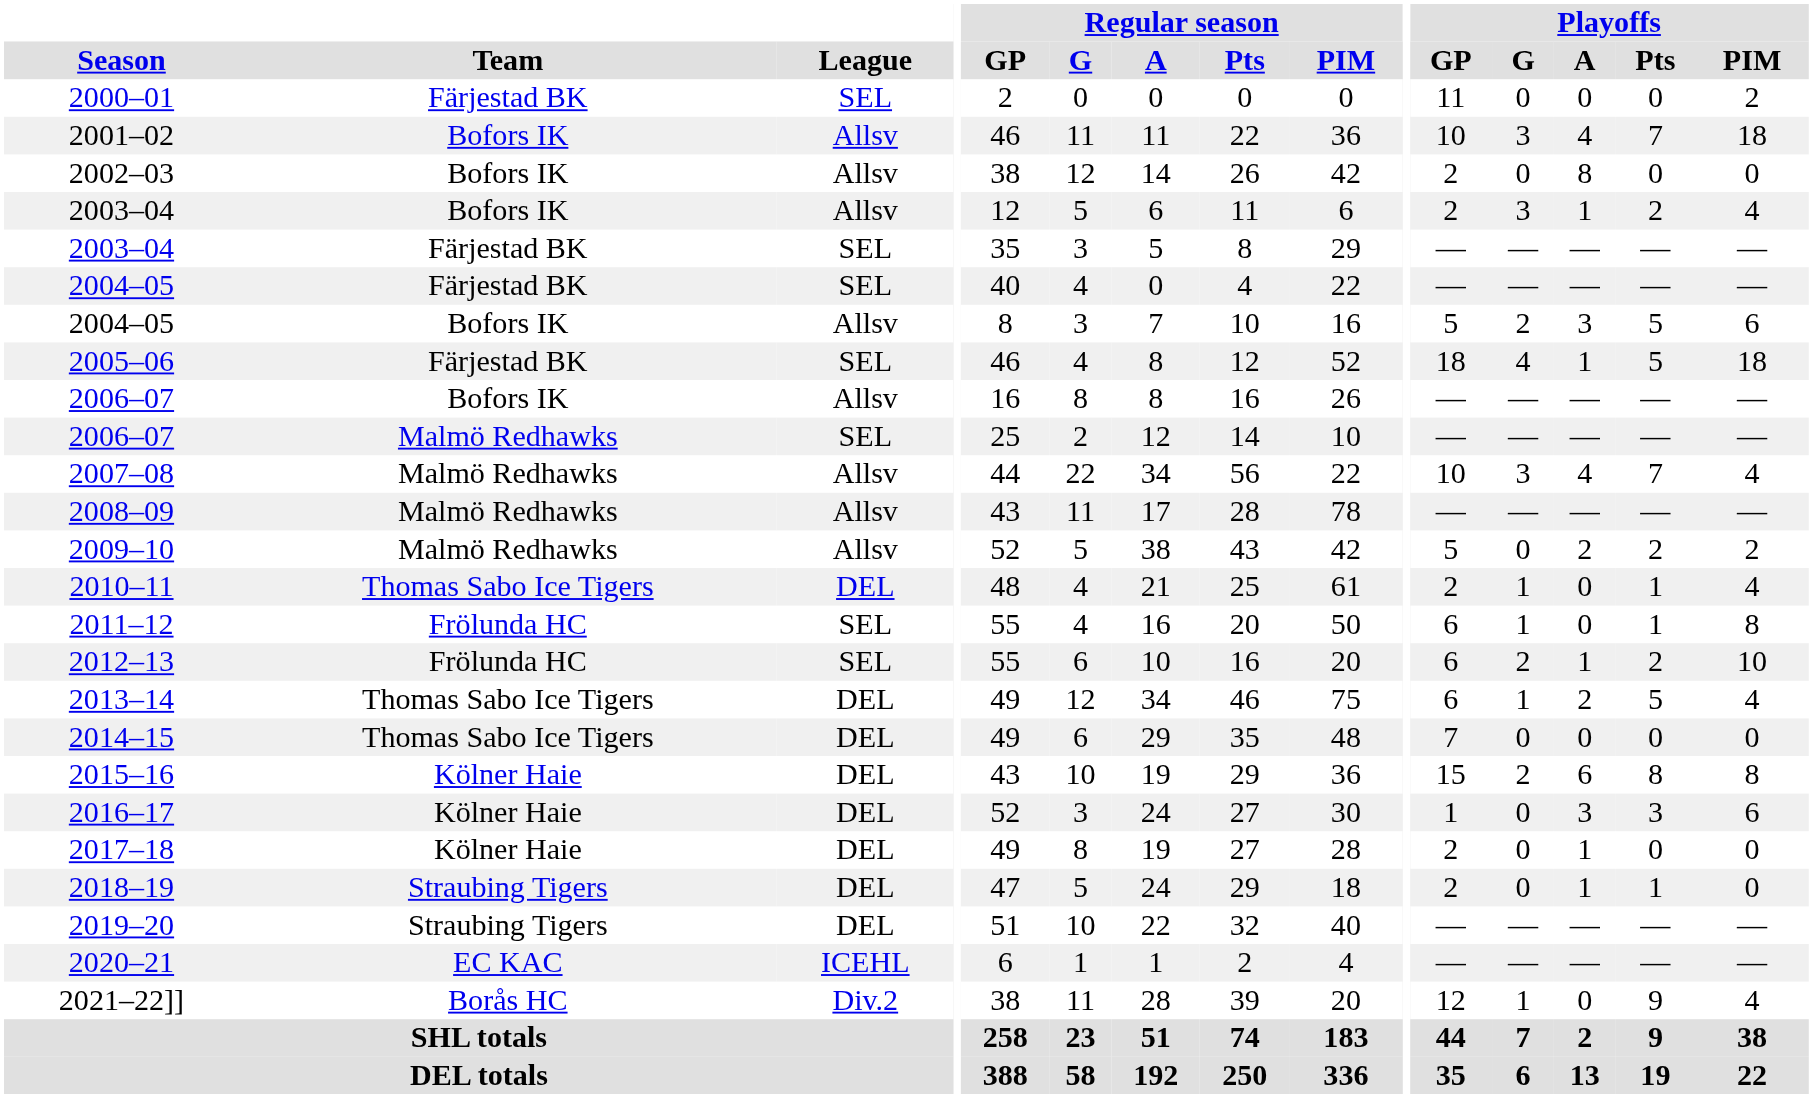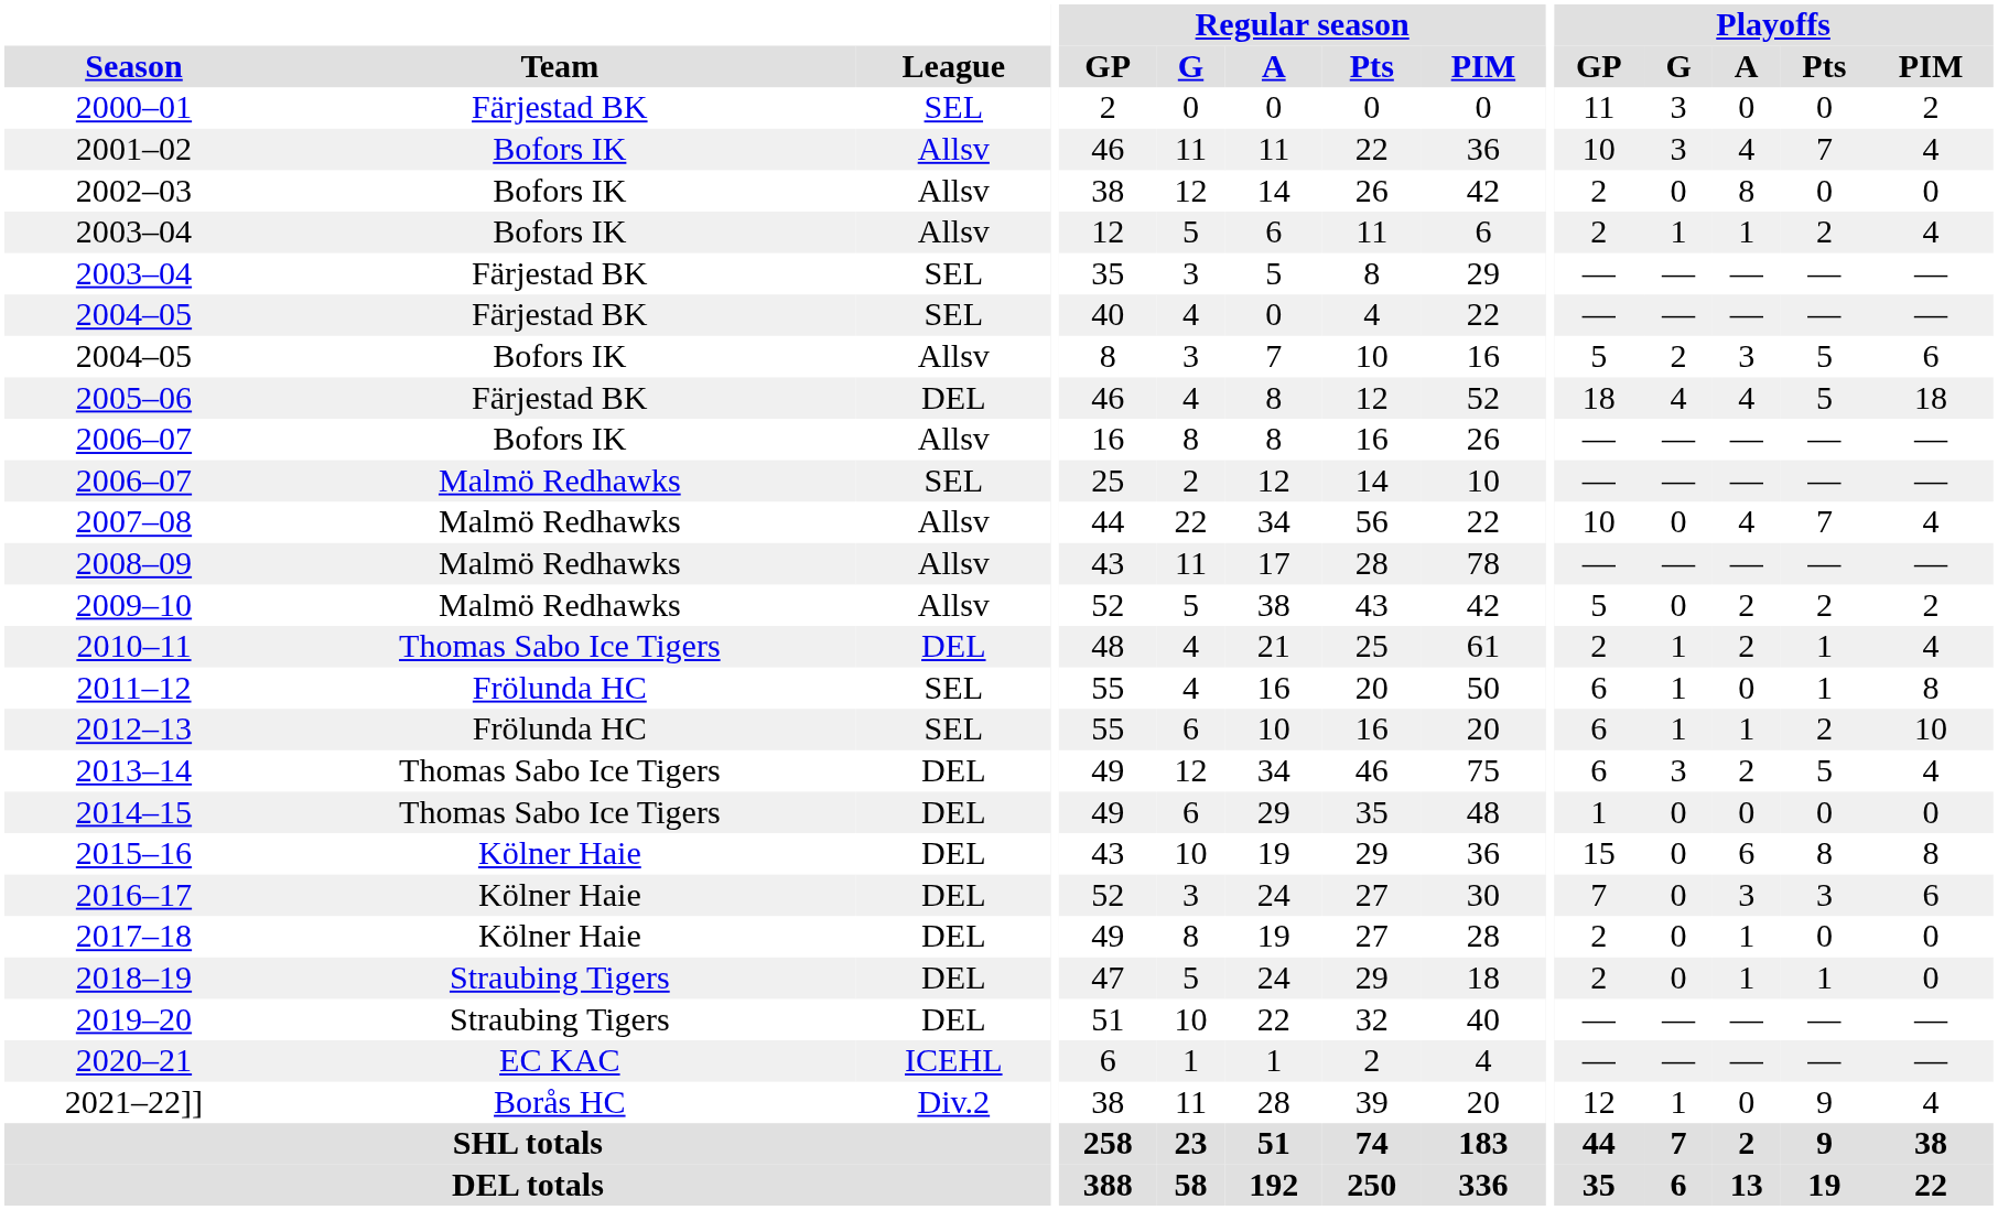2000–01 | Playoffs / G: 0 -> 3
2001–02 | Playoffs / PIM: 18 -> 4
2003–04 / Bofors IK | Playoffs / G: 3 -> 1
2005–06 | League: SEL -> DEL
2005–06 | Playoffs / A: 1 -> 4
2007–08 | Playoffs / G: 3 -> 0
2010–11 | Playoffs / A: 0 -> 2
2012–13 | Playoffs / G: 2 -> 1
2013–14 | Playoffs / G: 1 -> 3
2014–15 | Playoffs / GP: 7 -> 1
2015–16 | Playoffs / G: 2 -> 0
2016–17 | Playoffs / GP: 1 -> 7
